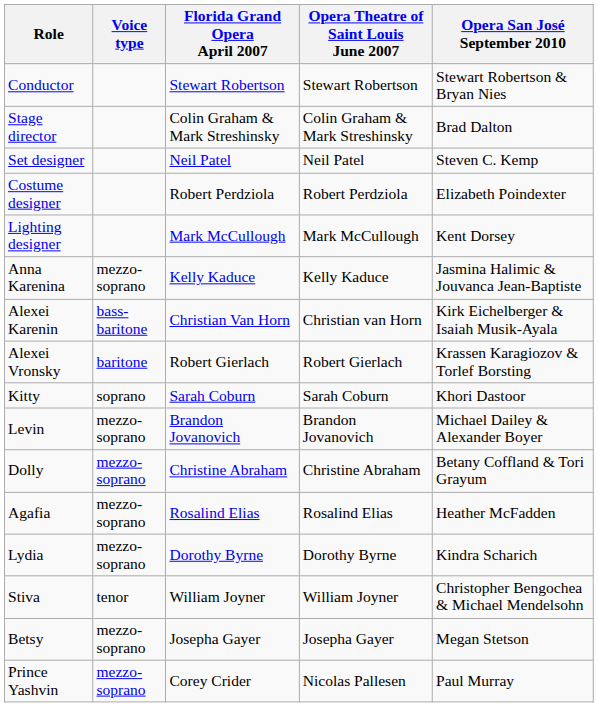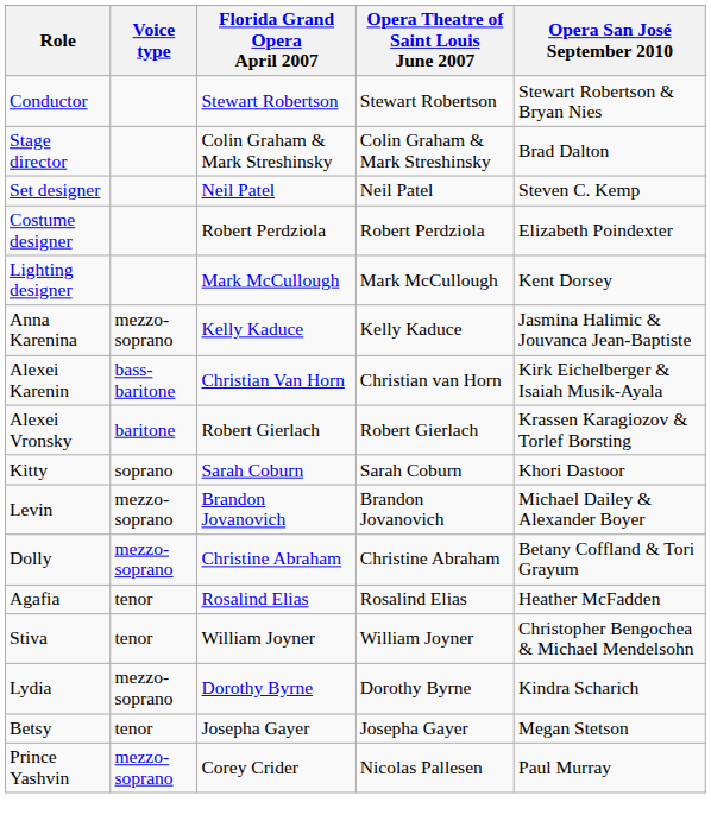Agafia | Voice type: mezzo-soprano -> tenor
rows swapped: Lydia <-> Stiva
Betsy | Voice type: mezzo-soprano -> tenor
